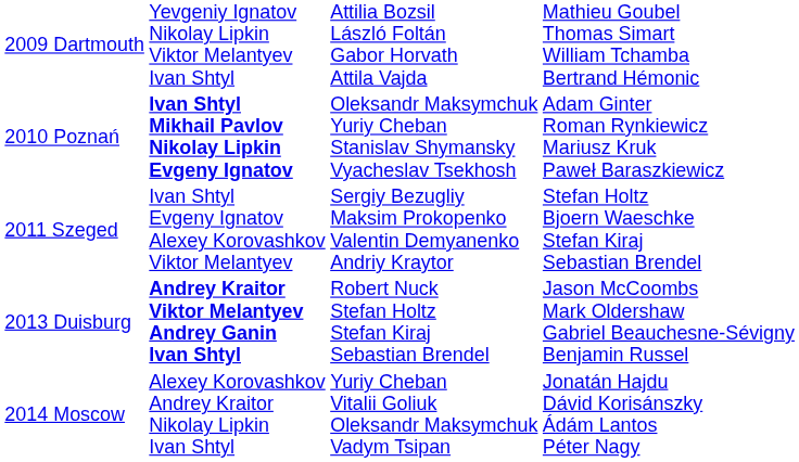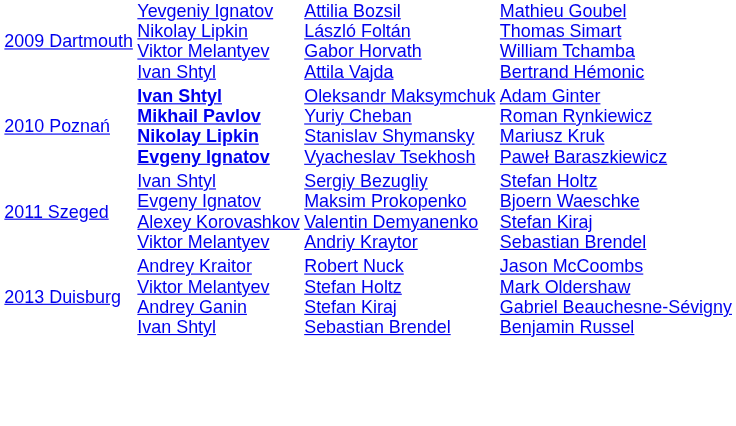2013 Duisburg | column 2: bold -> normal
- row: 2014 Moscow | Alexey Korovashkov Andrey Kraitor Nikolay Lipkin Ivan Shtyl | Yuriy Cheban Vitalii Goliuk Oleksandr Maksymchuk Vadym Tsipan | Jonatán Hajdu Dávid Korisánszky Ádám Lantos Péter Nagy
